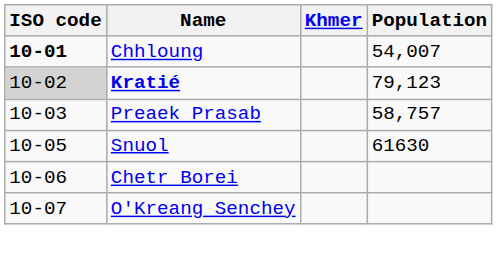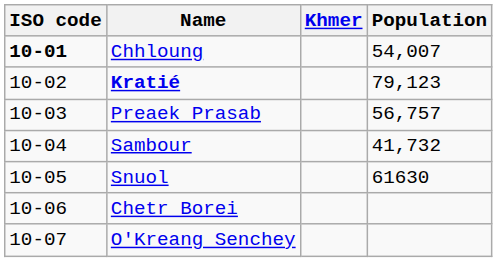Kratié | ISO code: lightgrey background -> no background
Preaek Prasab | Population: 58,757 -> 56,757
+ row: 10-04 | Sambour | 41,732
